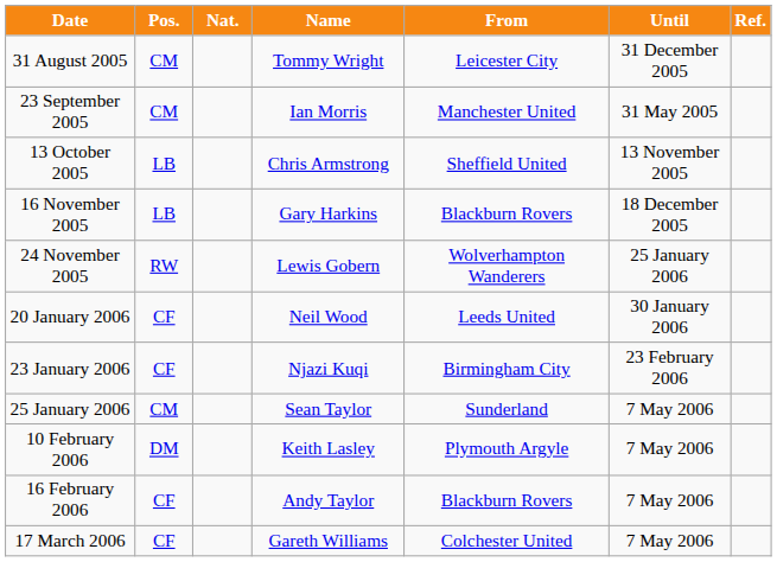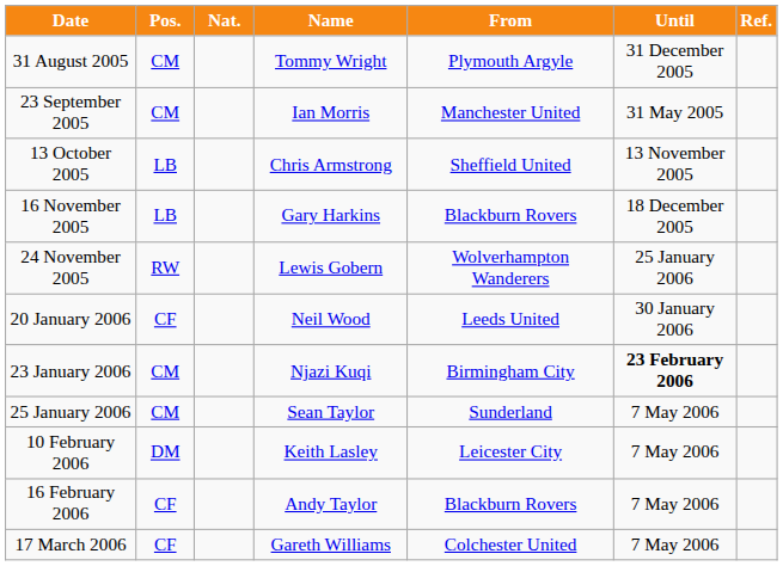31 August 2005 | From: Leicester City -> Plymouth Argyle
23 January 2006 | Pos.: CF -> CM
23 January 2006 | Until: normal -> bold
10 February 2006 | From: Plymouth Argyle -> Leicester City
